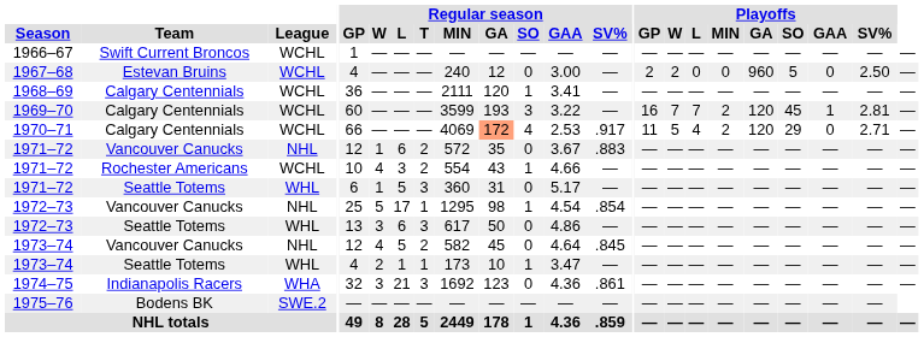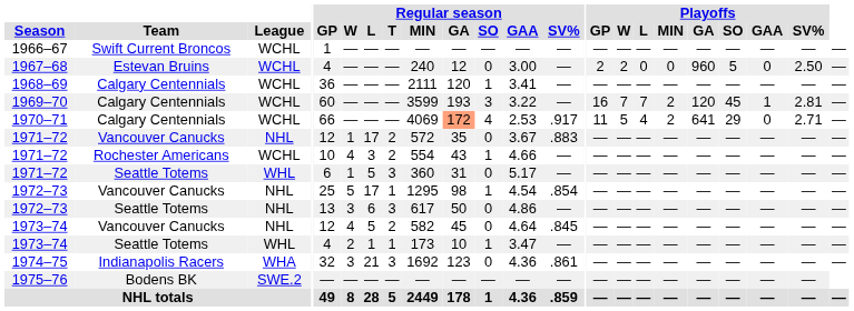1970–71 | Playoffs / GA: 120 -> 641
1971–72 / Vancouver Canucks | Regular season / L: 6 -> 17
1972–73 / Seattle Totems | League: WHL -> NHL
